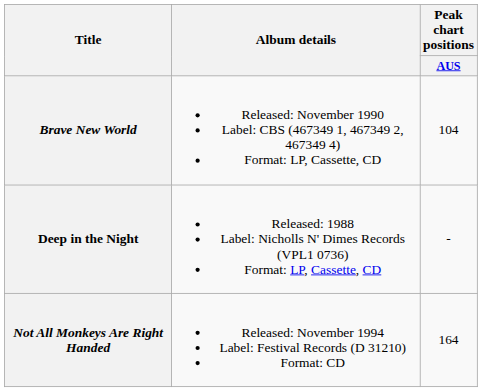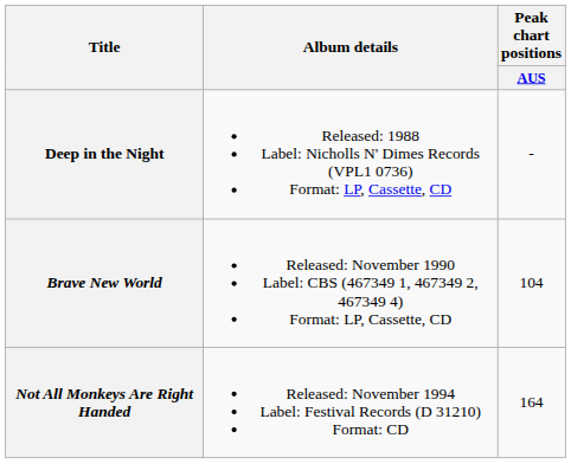rows swapped: Deep in the Night <-> Brave New World
